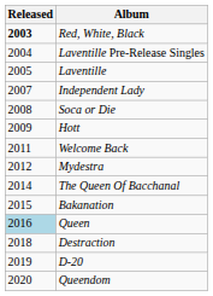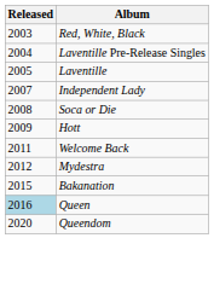Red, White, Black | Released: bold -> normal
- row: 2014 | The Queen Of Bacchanal
- row: 2018 | Destraction
- row: 2019 | D-20
